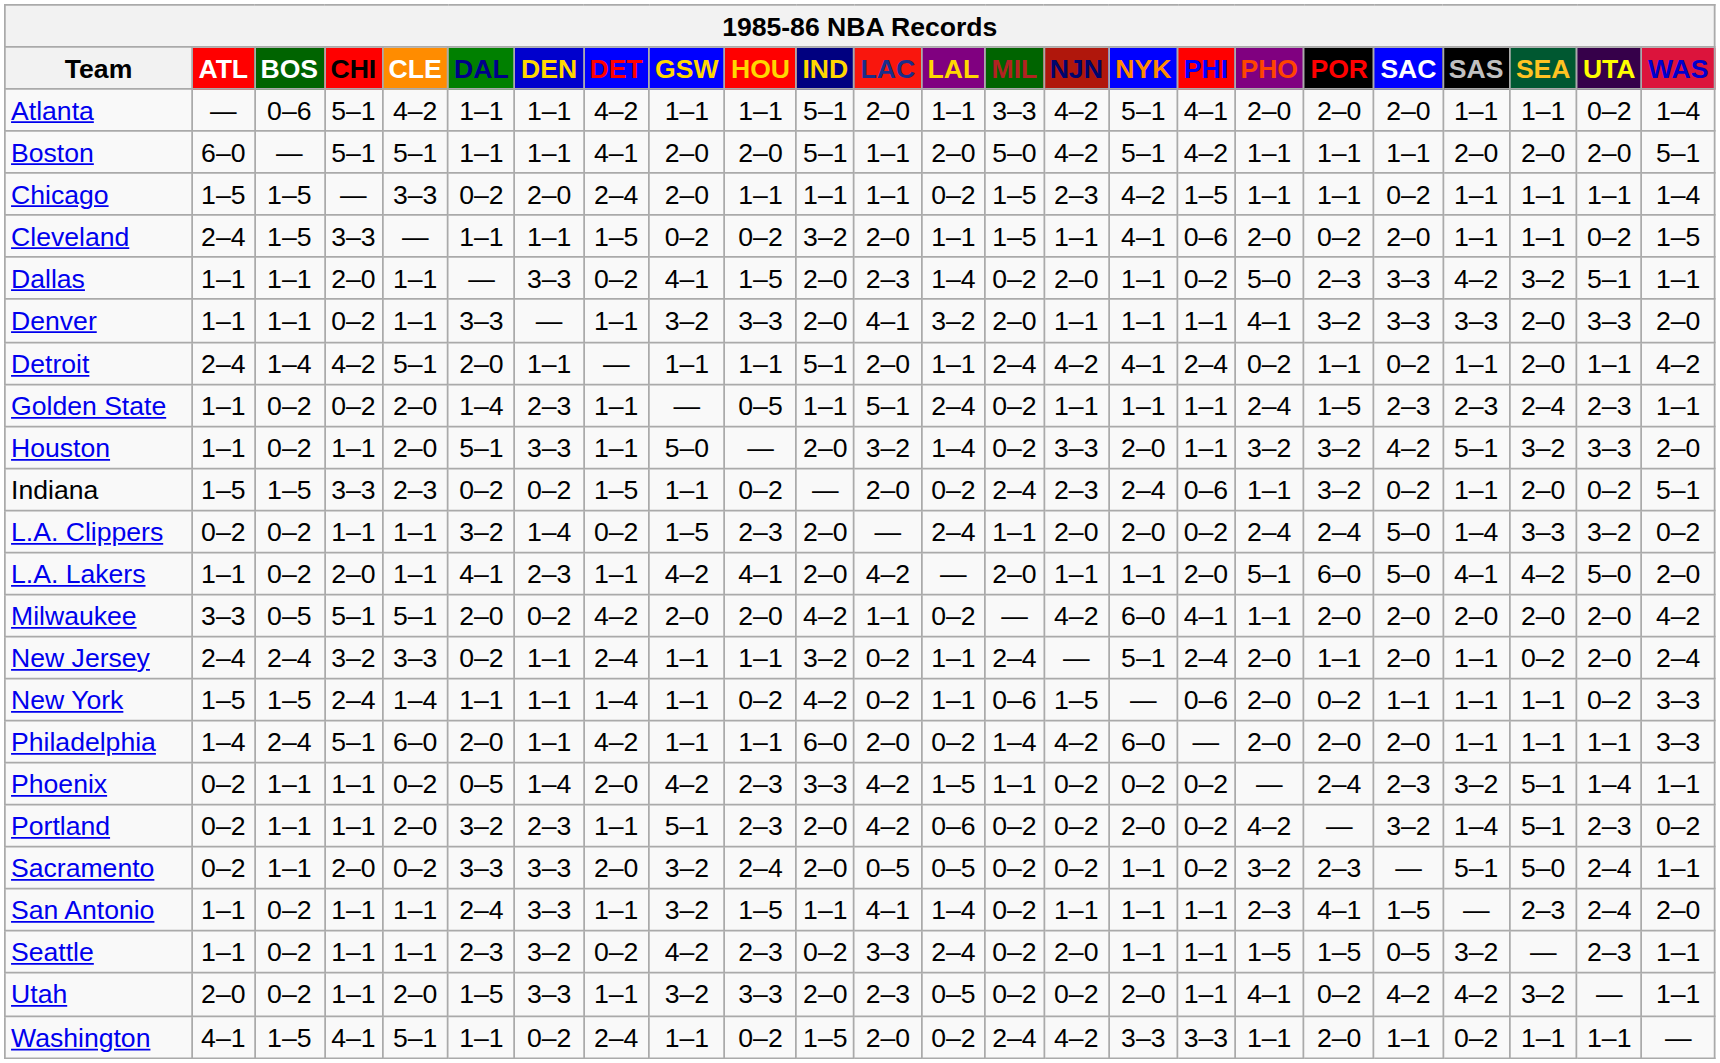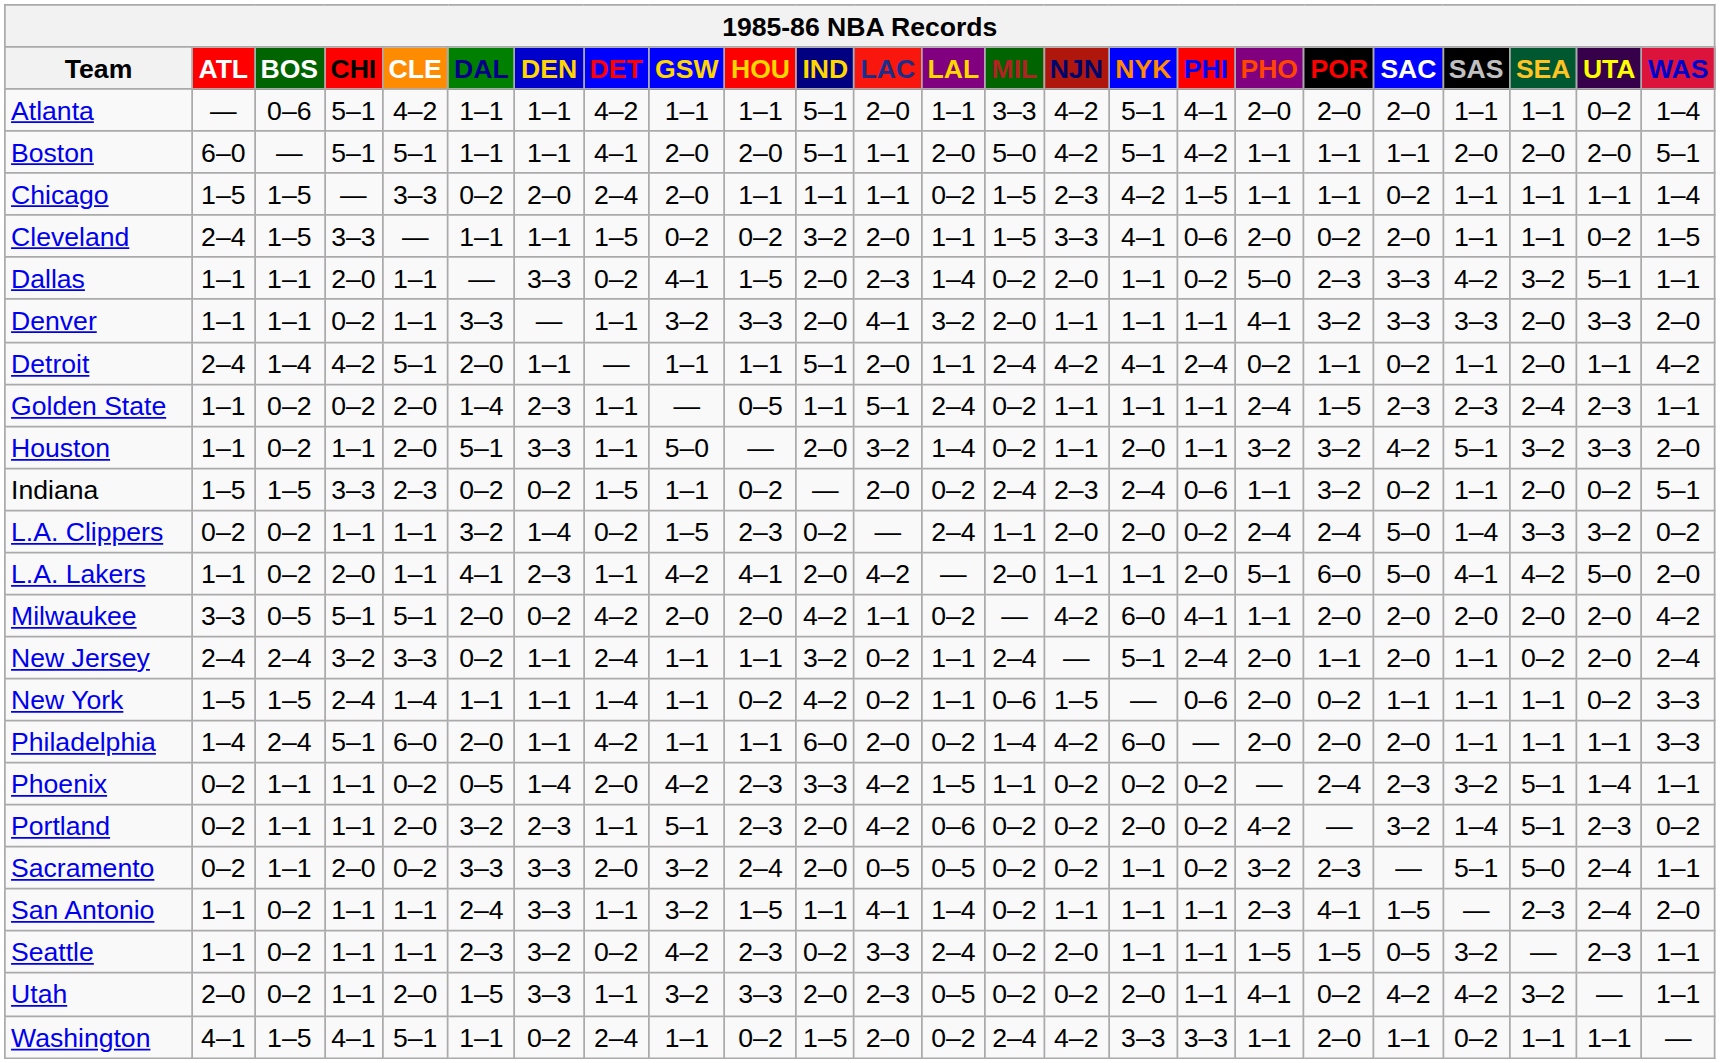Cleveland | NJN: 1–1 -> 3–3
Houston | NJN: 3–3 -> 1–1
L.A. Clippers | IND: 2–0 -> 0–2
